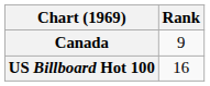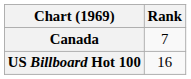Canada | Rank: 9 -> 7
